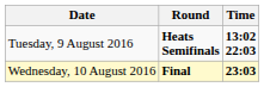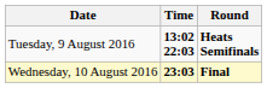columns swapped: Time <-> Round
